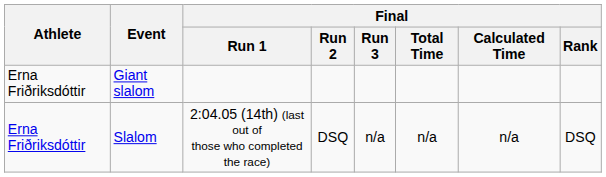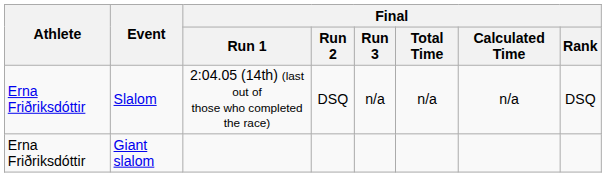rows swapped: Slalom <-> Giant slalom
